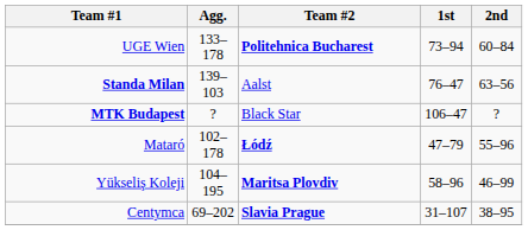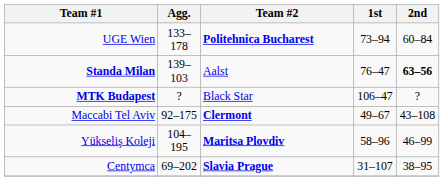Standa Milan | 2nd: normal -> bold
+ row: Maccabi Tel Aviv | 92–175 | Clermont | 49–67 | 43–108
- row: Mataró | 102–178 | Łódź | 47–79 | 55–96
